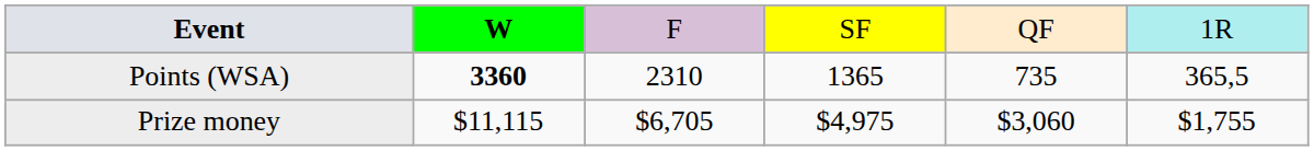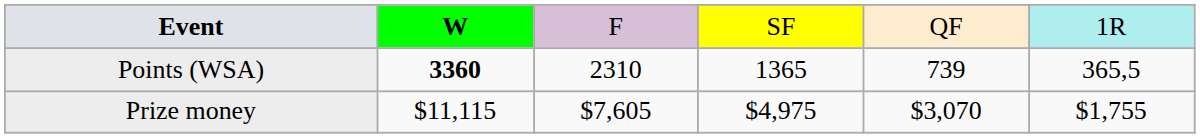Points (WSA) | column 5: 735 -> 739
Prize money | column 3: $6,705 -> $7,605
Prize money | column 5: $3,060 -> $3,070
